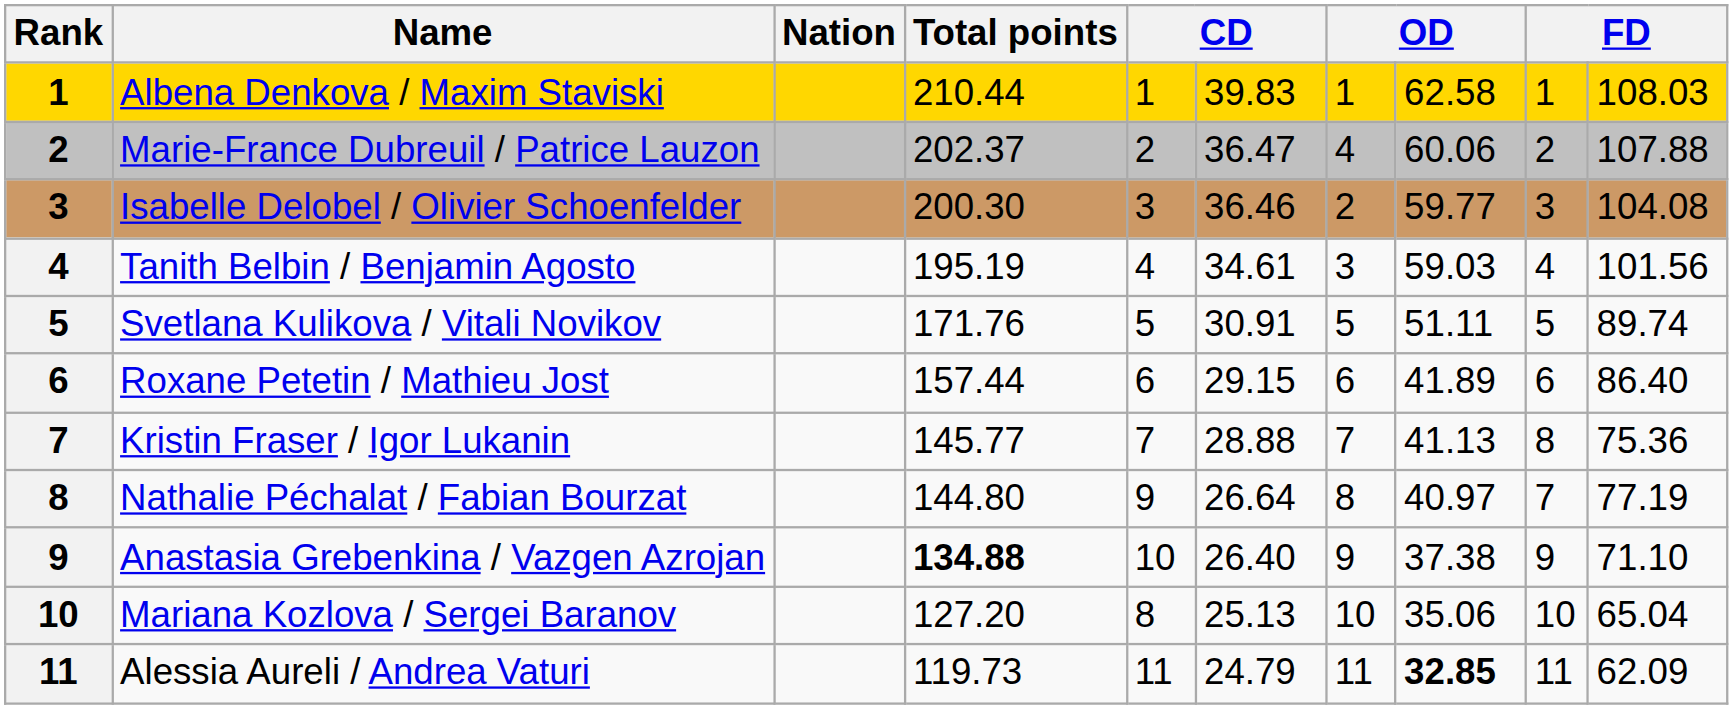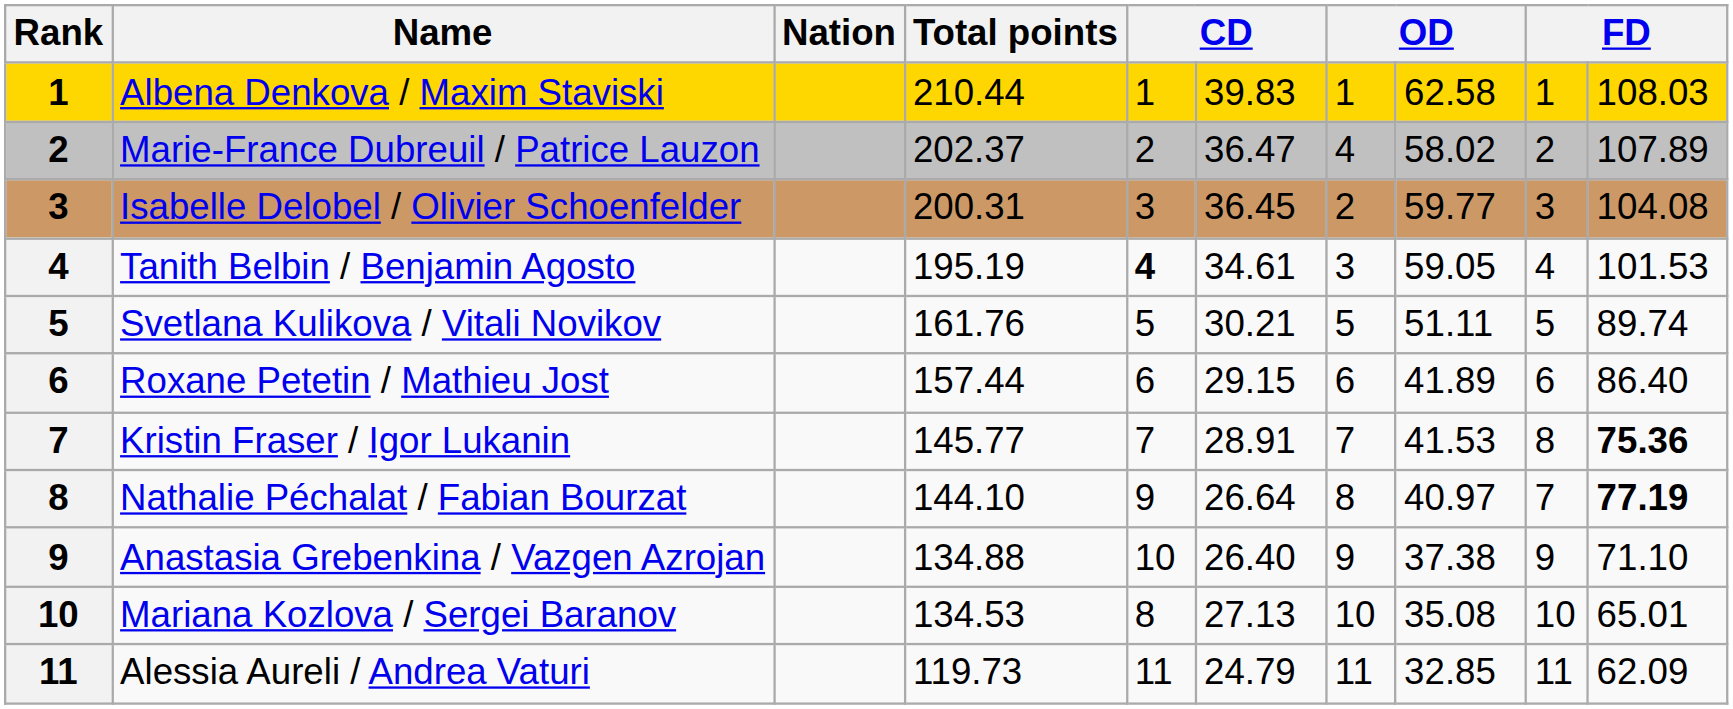Marie-France Dubreuil / Patrice Lauzon | column 8: 60.06 -> 58.02
Marie-France Dubreuil / Patrice Lauzon | column 10: 107.88 -> 107.89
Isabelle Delobel / Olivier Schoenfelder | Total points: 200.30 -> 200.31
Isabelle Delobel / Olivier Schoenfelder | column 6: 36.46 -> 36.45
Tanith Belbin / Benjamin Agosto | column 5: normal -> bold
Tanith Belbin / Benjamin Agosto | column 8: 59.03 -> 59.05
Tanith Belbin / Benjamin Agosto | column 10: 101.56 -> 101.53
Svetlana Kulikova / Vitali Novikov | Total points: 171.76 -> 161.76
Svetlana Kulikova / Vitali Novikov | column 6: 30.91 -> 30.21
Kristin Fraser / Igor Lukanin | column 6: 28.88 -> 28.91
Kristin Fraser / Igor Lukanin | column 8: 41.13 -> 41.53
Kristin Fraser / Igor Lukanin | column 10: normal -> bold
Nathalie Péchalat / Fabian Bourzat | Total points: 144.80 -> 144.10
Nathalie Péchalat / Fabian Bourzat | column 10: normal -> bold
Anastasia Grebenkina / Vazgen Azrojan | Total points: bold -> normal
Mariana Kozlova / Sergei Baranov | Total points: 127.20 -> 134.53
Mariana Kozlova / Sergei Baranov | column 6: 25.13 -> 27.13
Mariana Kozlova / Sergei Baranov | column 8: 35.06 -> 35.08
Mariana Kozlova / Sergei Baranov | column 10: 65.04 -> 65.01
Alessia Aureli / Andrea Vaturi | column 8: bold -> normal
